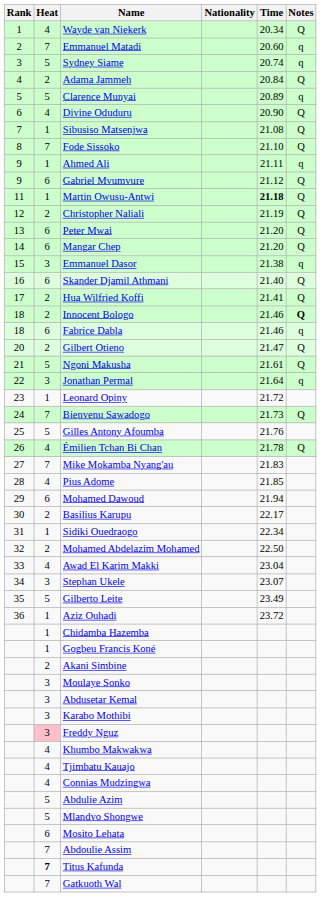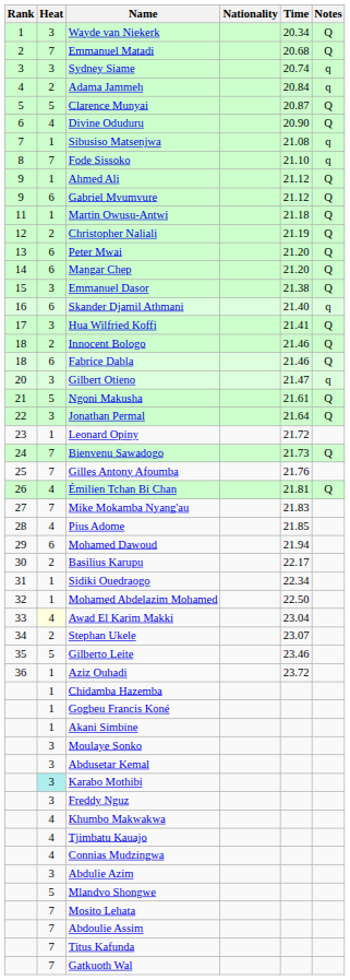Wayde van Niekerk | Heat: 4 -> 3
Emmanuel Matadi | Time: 20.60 -> 20.68
Emmanuel Matadi | Notes: q -> Q
Sydney Siame | Heat: 5 -> 3
Adama Jammeh | Notes: Q -> q
Clarence Munyai | Time: 20.89 -> 20.87
Clarence Munyai | Notes: q -> Q
Sibusiso Matsenjwa | Notes: Q -> q
Fode Sissoko | Notes: Q -> q
Ahmed Ali | Time: 21.11 -> 21.12
Ahmed Ali | Notes: q -> Q
Martin Owusu-Antwi | Time: bold -> normal
Emmanuel Dasor | Notes: q -> Q
Skander Djamil Athmani | Notes: Q -> q
Hua Wilfried Koffi | Heat: 2 -> 3
Innocent Bologo | Notes: bold -> normal
Fabrice Dabla | Notes: q -> Q
Gilbert Otieno | Heat: 2 -> 3
Gilbert Otieno | Notes: Q -> q
Jonathan Permal | Notes: q -> Q
Gilles Antony Afoumba | Heat: 5 -> 7
Émilien Tchan Bi Chan | Time: 21.78 -> 21.81
Mohamed Abdelazim Mohamed | Heat: 2 -> 1
Awad El Karim Makki | Heat: no background -> lightyellow background
Stephan Ukele | Heat: 3 -> 2
Gilberto Leite | Time: 23.49 -> 23.46
Akani Simbine | Heat: 2 -> 1
Karabo Mothibi | Heat: no background -> paleturquoise background
Freddy Nguz | Heat: pink background -> no background
Abdulie Azim | Heat: 5 -> 3
Mosito Lehata | Heat: 6 -> 7
Titus Kafunda | Heat: bold -> normal
